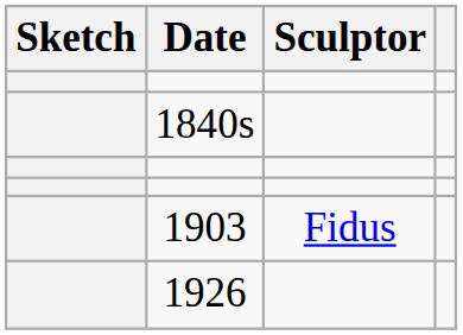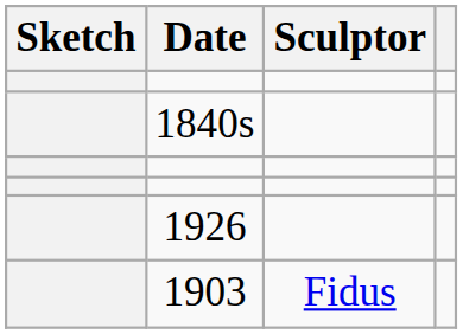rows swapped: 1903 <-> 1926
